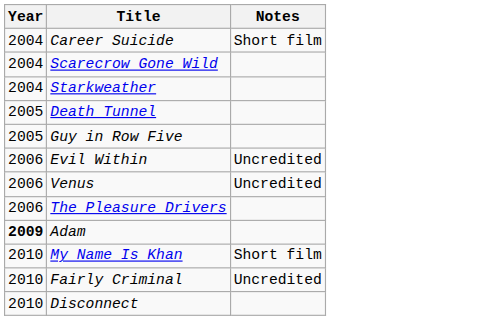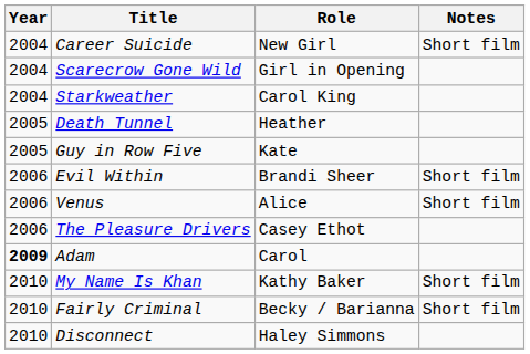+ column: Role | New Girl | Girl in Opening | Carol King | Heather | Kate | Brandi Sheer | Alice | Casey Ethot | Carol | Kathy Baker | Becky / Barianna | Haley Simmons
Evil Within | Notes: Uncredited -> Short film
Venus | Notes: Uncredited -> Short film
Fairly Criminal | Notes: Uncredited -> Short film
